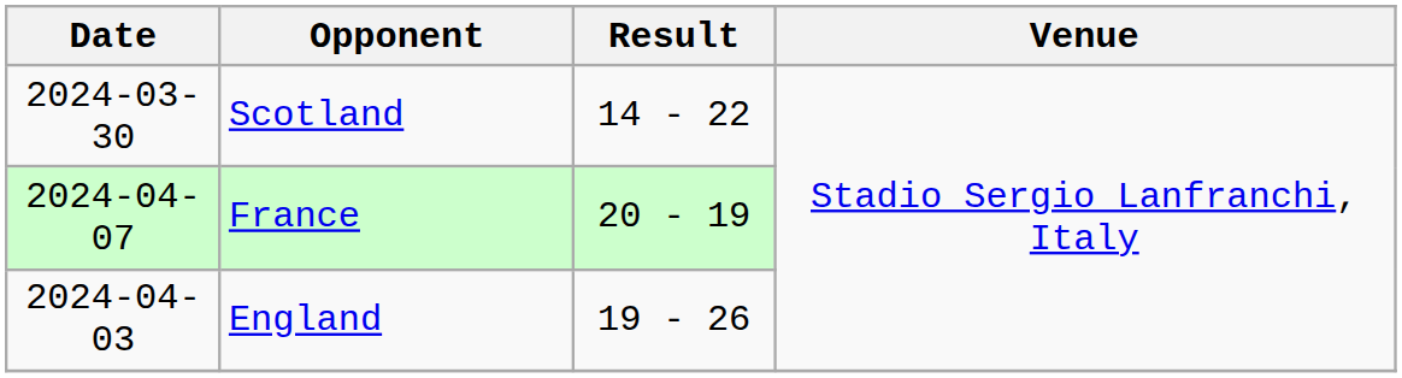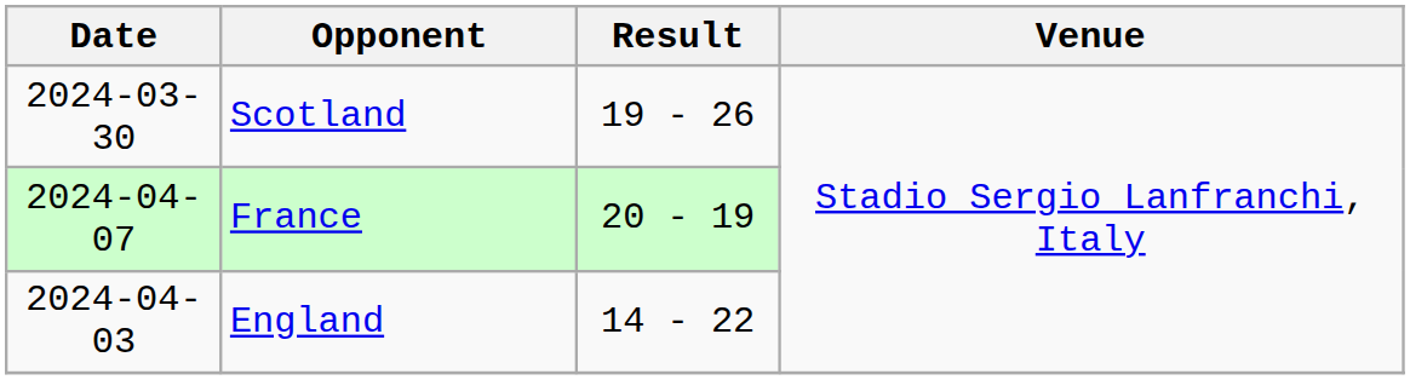Scotland | Result: 14 - 22 -> 19 - 26
England | Result: 19 - 26 -> 14 - 22
